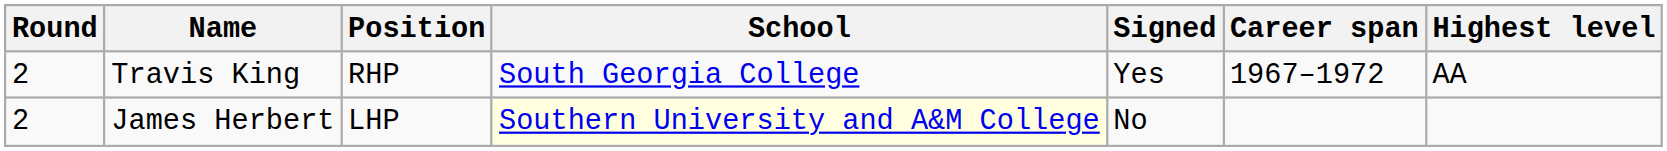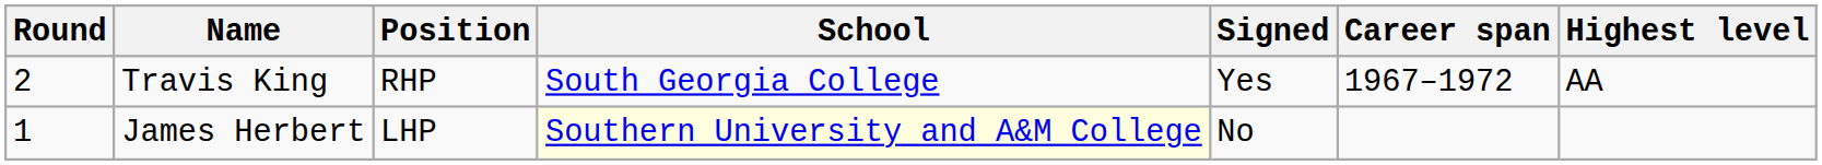James Herbert | Round: 2 -> 1
